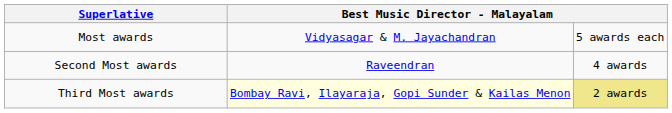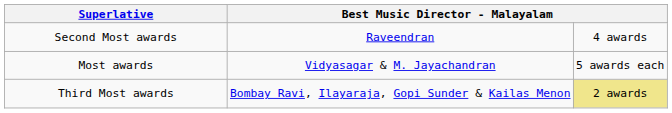rows swapped: Most awards <-> Second Most awards
Third Most awards | column 2: lightyellow background -> no background
